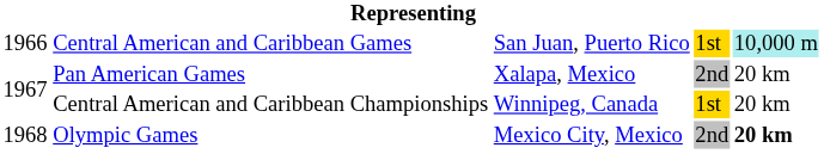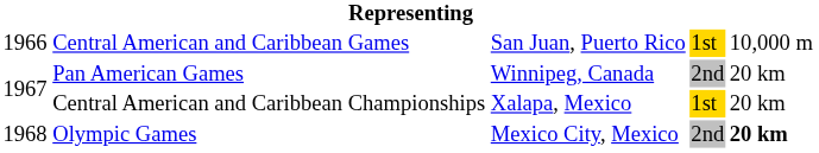Central American and Caribbean Games | column 5: paleturquoise background -> no background
Pan American Games | column 3: Xalapa, Mexico -> Winnipeg, Canada
Central American and Caribbean Championships | column 3: Winnipeg, Canada -> Xalapa, Mexico
